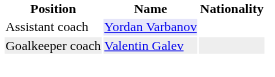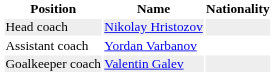+ row: Head coach | Nikolay Hristozov
Assistant coach | Name: lavender background -> no background
